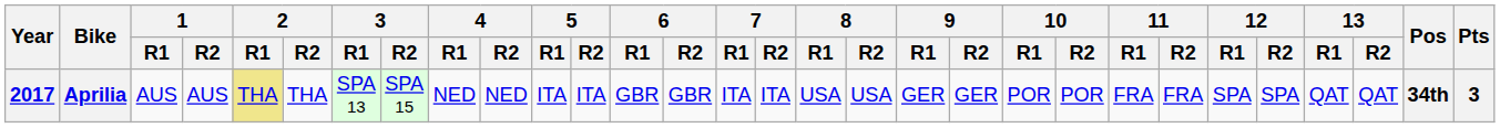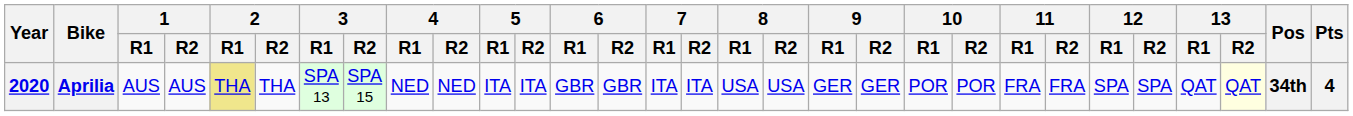Aprilia | Year: 2017 -> 2020
Aprilia | 13 / R2: no background -> lightyellow background
Aprilia | Pts: 3 -> 4
